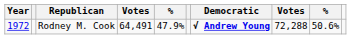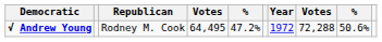columns swapped: Year <-> Democratic
Rodney M. Cook | column 4: 64,491 -> 64,495
Rodney M. Cook | column 5: 47.9% -> 47.2%
